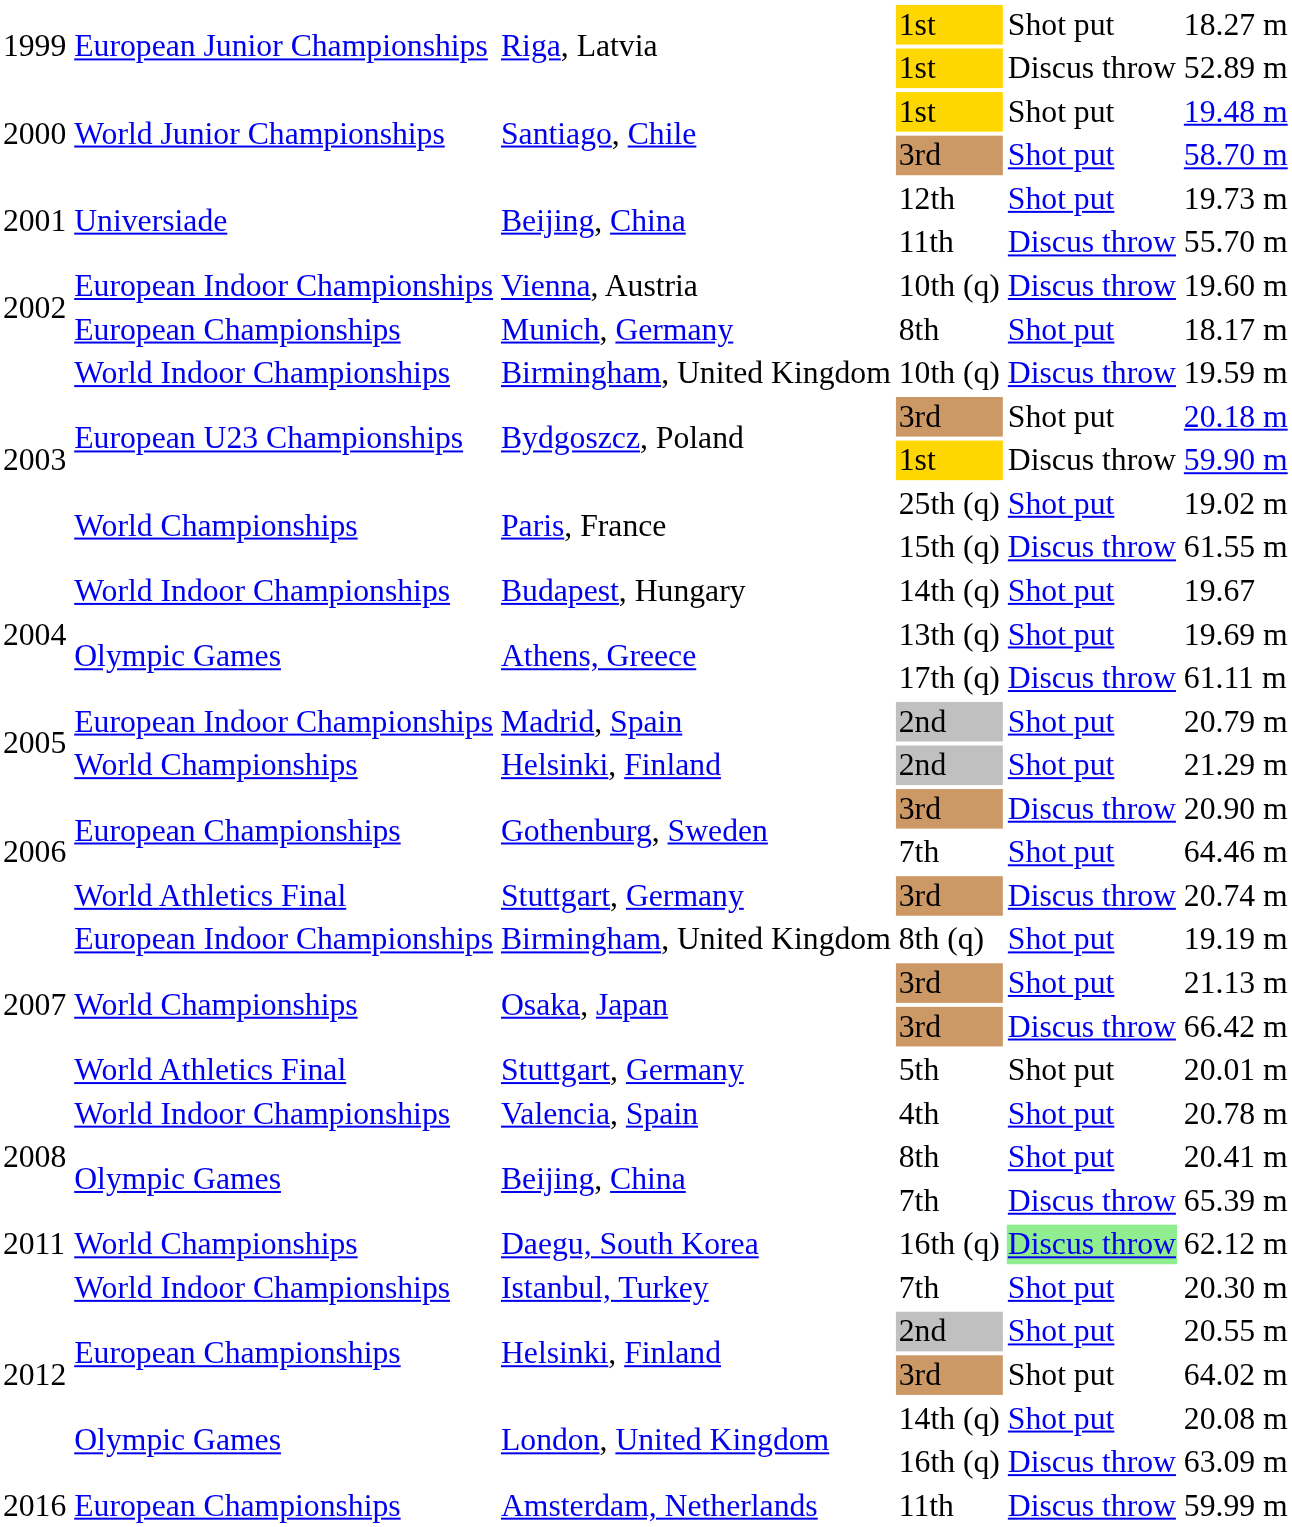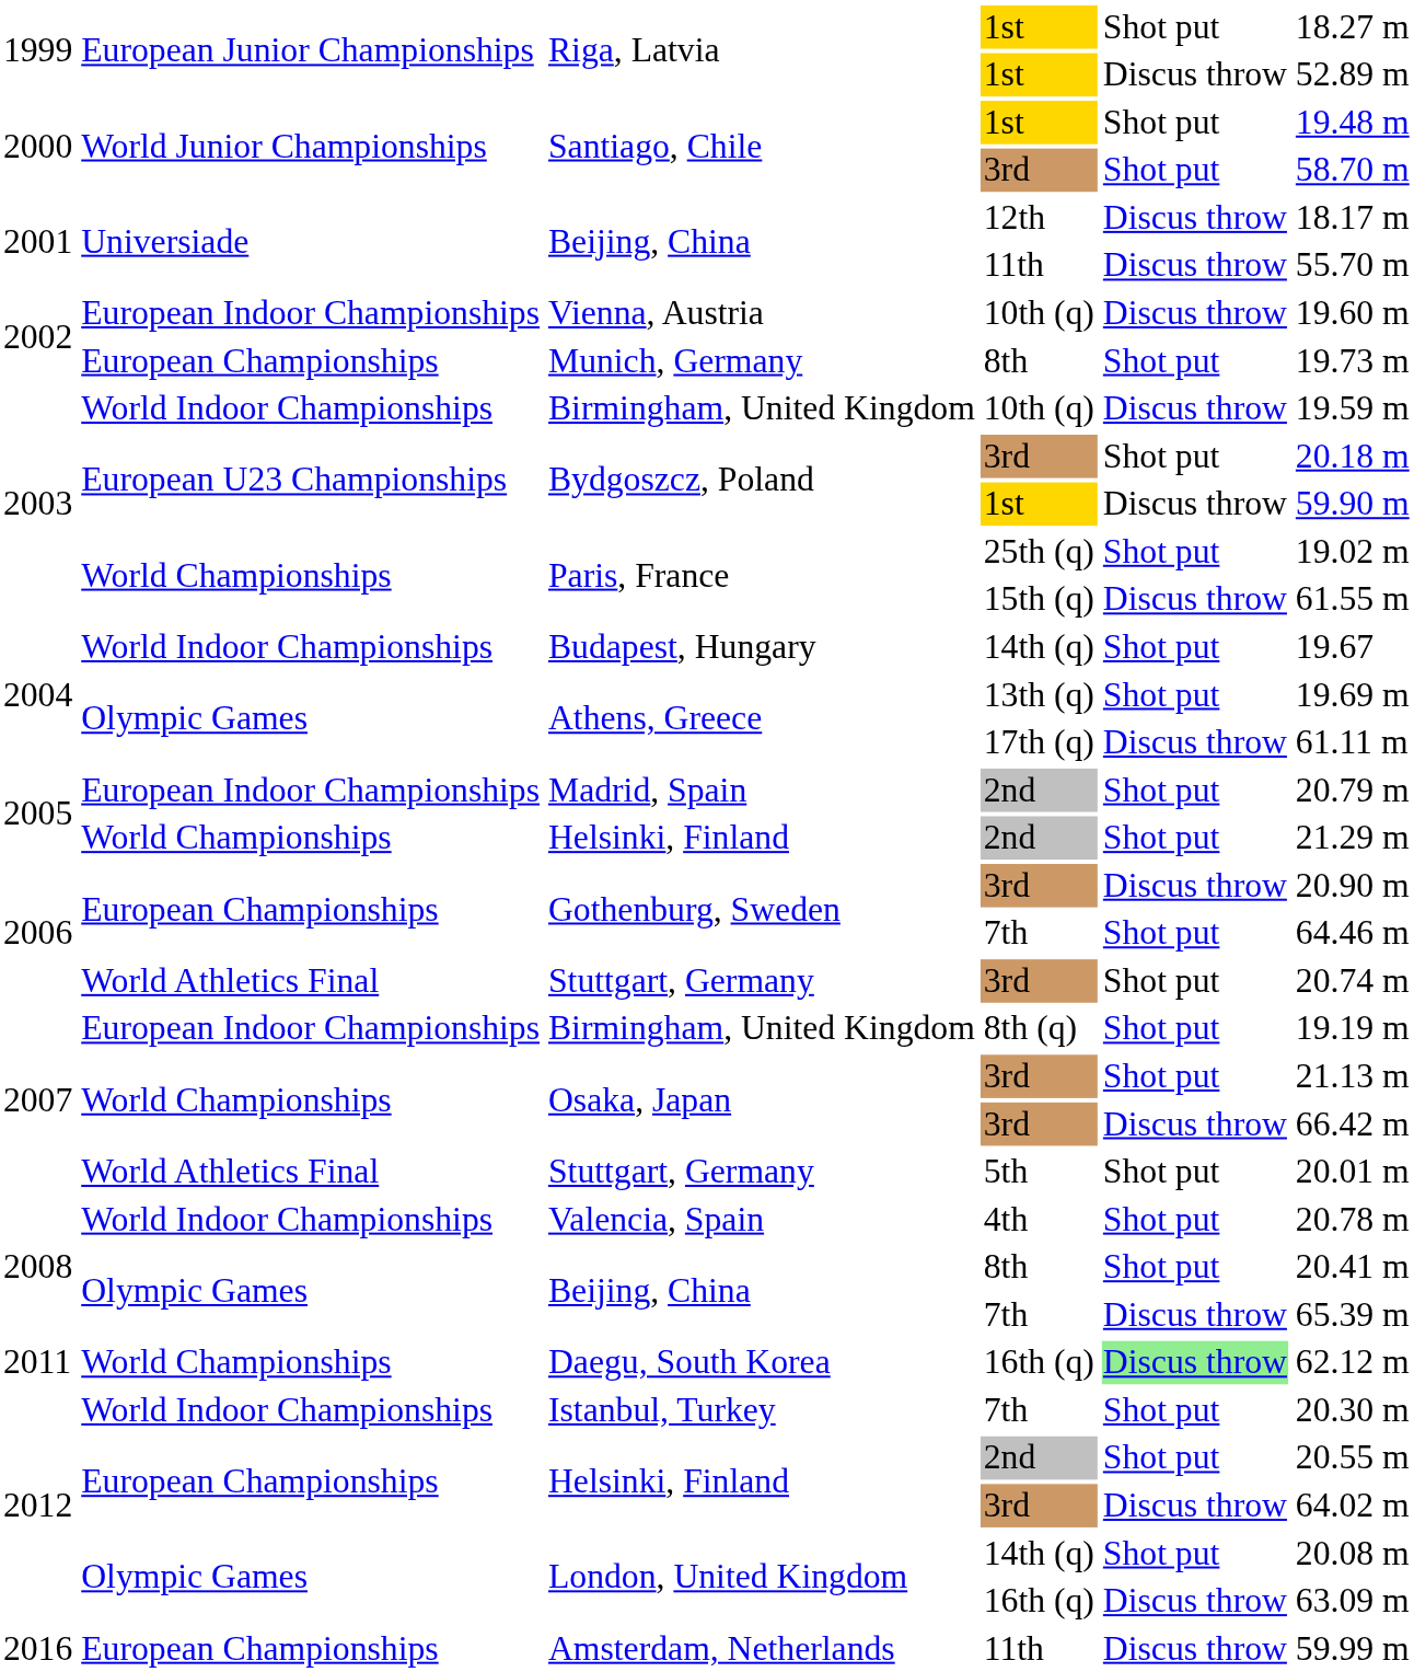Beijing, China / 12th | column 5: Shot put -> Discus throw
Beijing, China / 12th | column 6: 19.73 m -> 18.17 m
Munich, Germany | column 6: 18.17 m -> 19.73 m
Stuttgart, Germany / 3rd | column 5: Discus throw -> Shot put
Helsinki, Finland / 3rd | column 5: Shot put -> Discus throw
